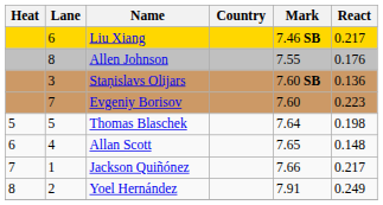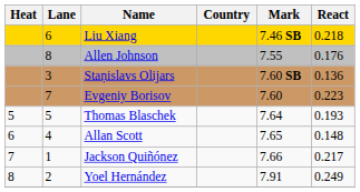Liu Xiang | React: 0.217 -> 0.218
Thomas Blaschek | React: 0.198 -> 0.193
